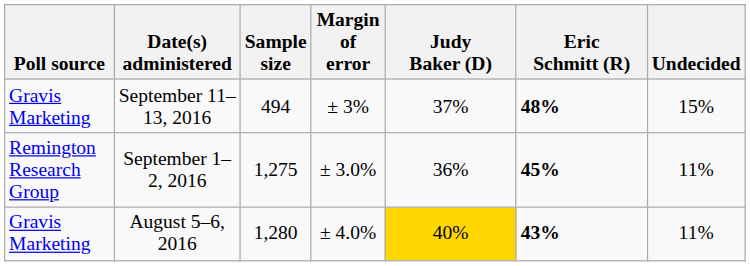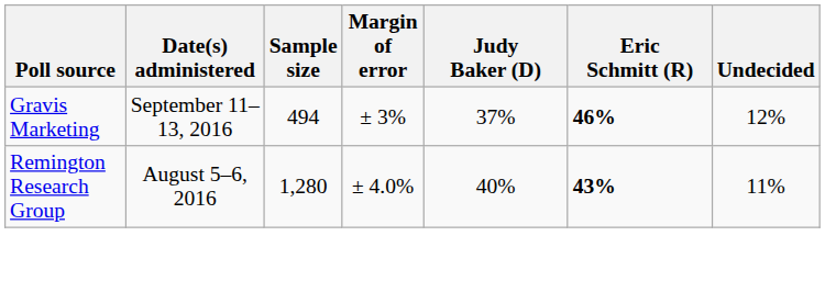September 11–13, 2016 | Eric Schmitt (R): 48% -> 46%
September 11–13, 2016 | Undecided: 15% -> 12%
- row: Remington Research Group | September 1–2, 2016 | 1,275 | ± 3.0% | 36% | 45% | 11%
August 5–6, 2016 | Poll source: Gravis Marketing -> Remington Research Group
August 5–6, 2016 | Judy Baker (D): gold background -> no background
